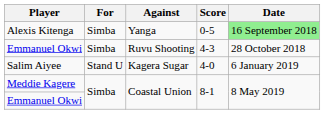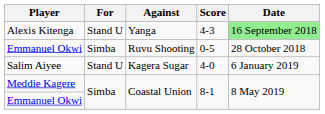Alexis Kitenga | For: Simba -> Stand U
Alexis Kitenga | Score: 0-5 -> 4-3
Emmanuel Okwi / Ruvu Shooting | Score: 4-3 -> 0-5
